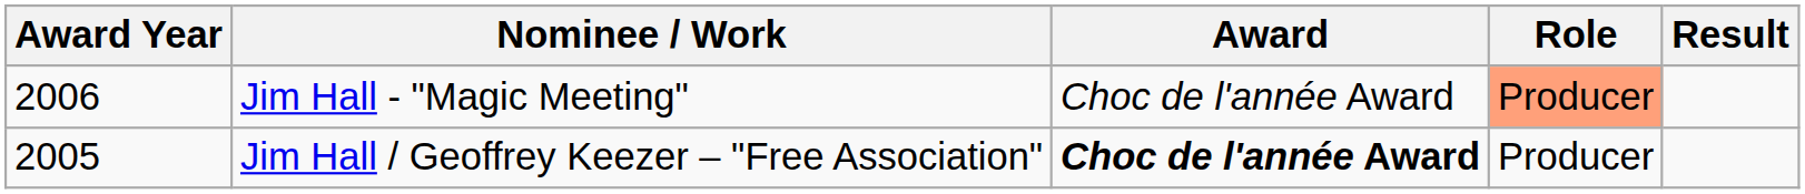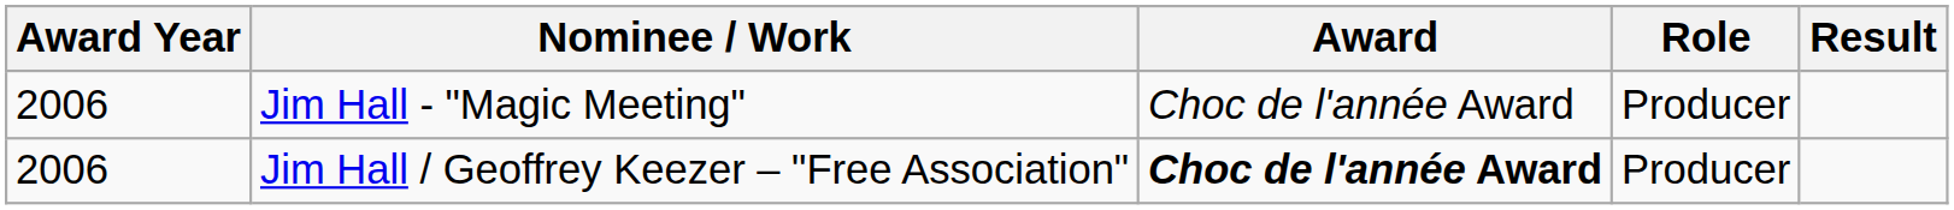Jim Hall - "Magic Meeting" | Role: lightsalmon background -> no background
Jim Hall / Geoffrey Keezer – "Free Association" | Award Year: 2005 -> 2006
